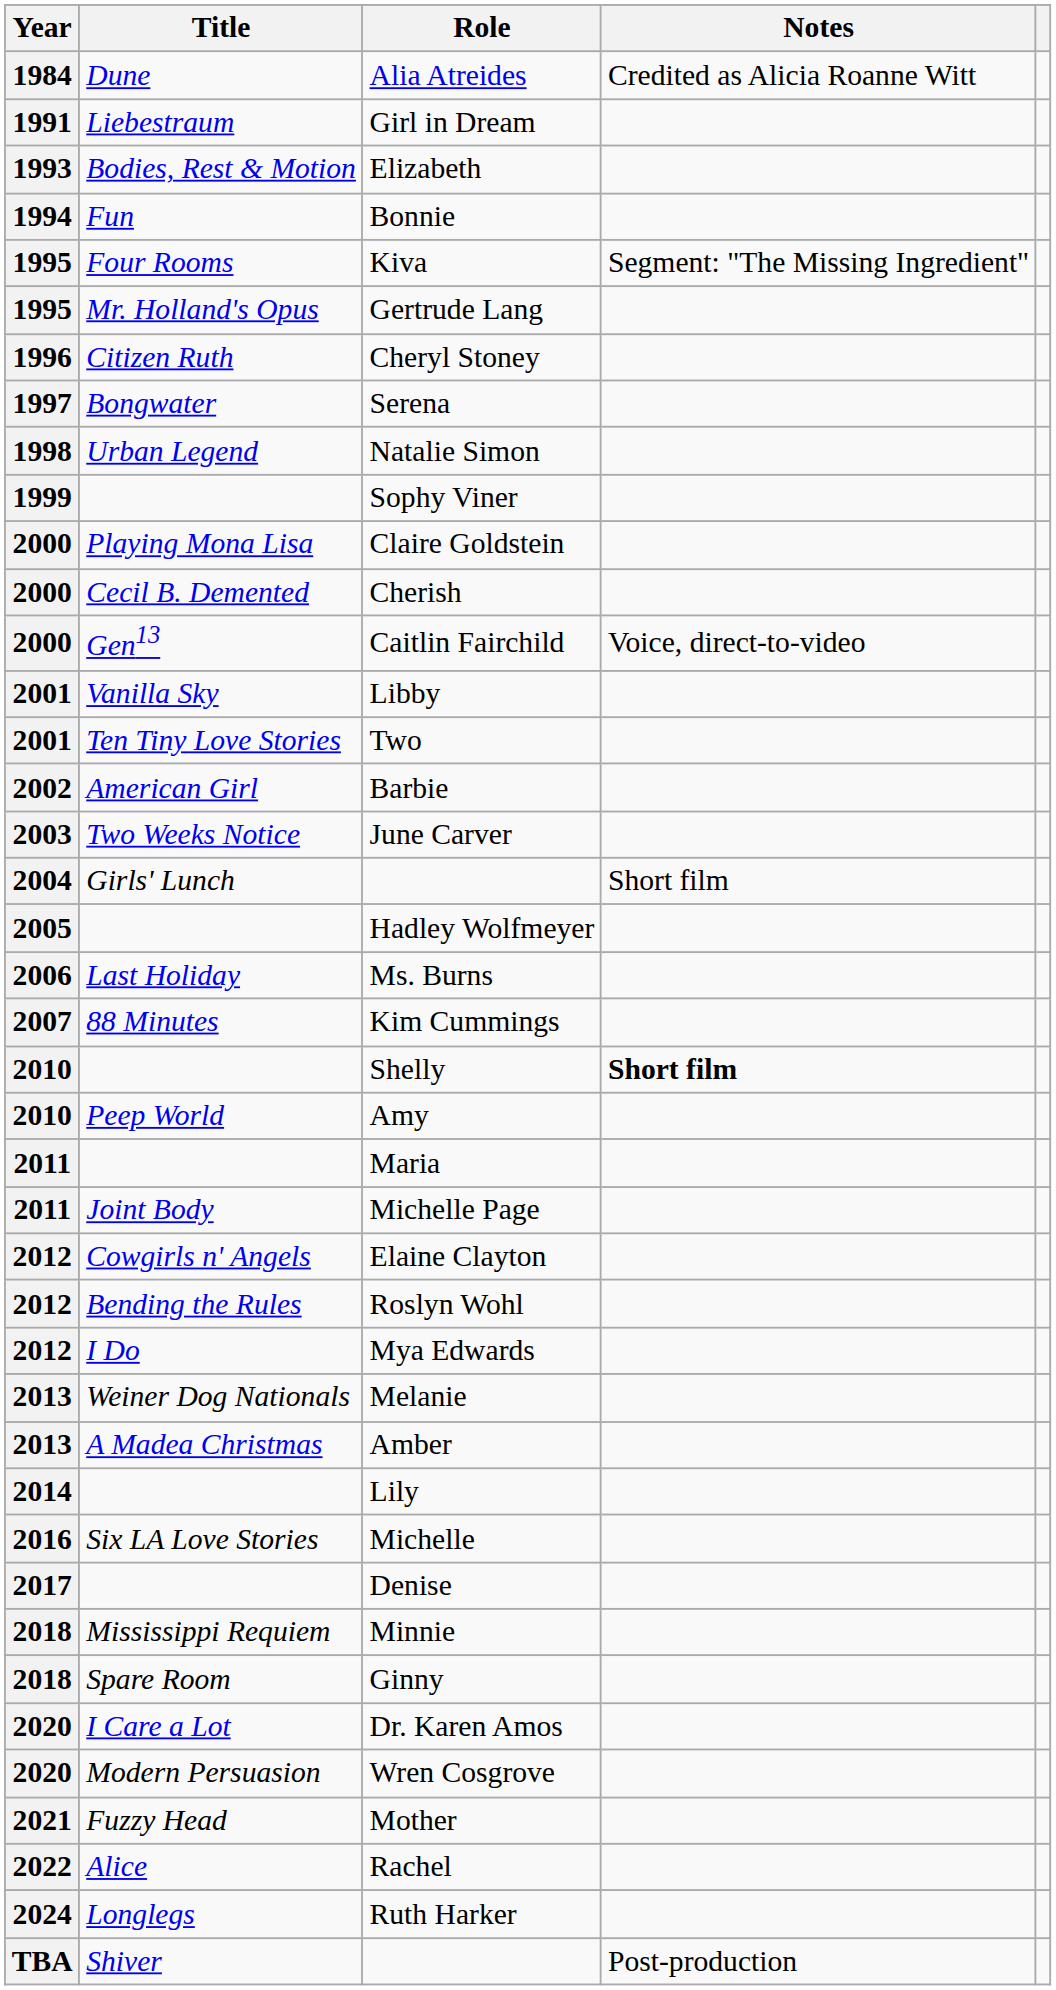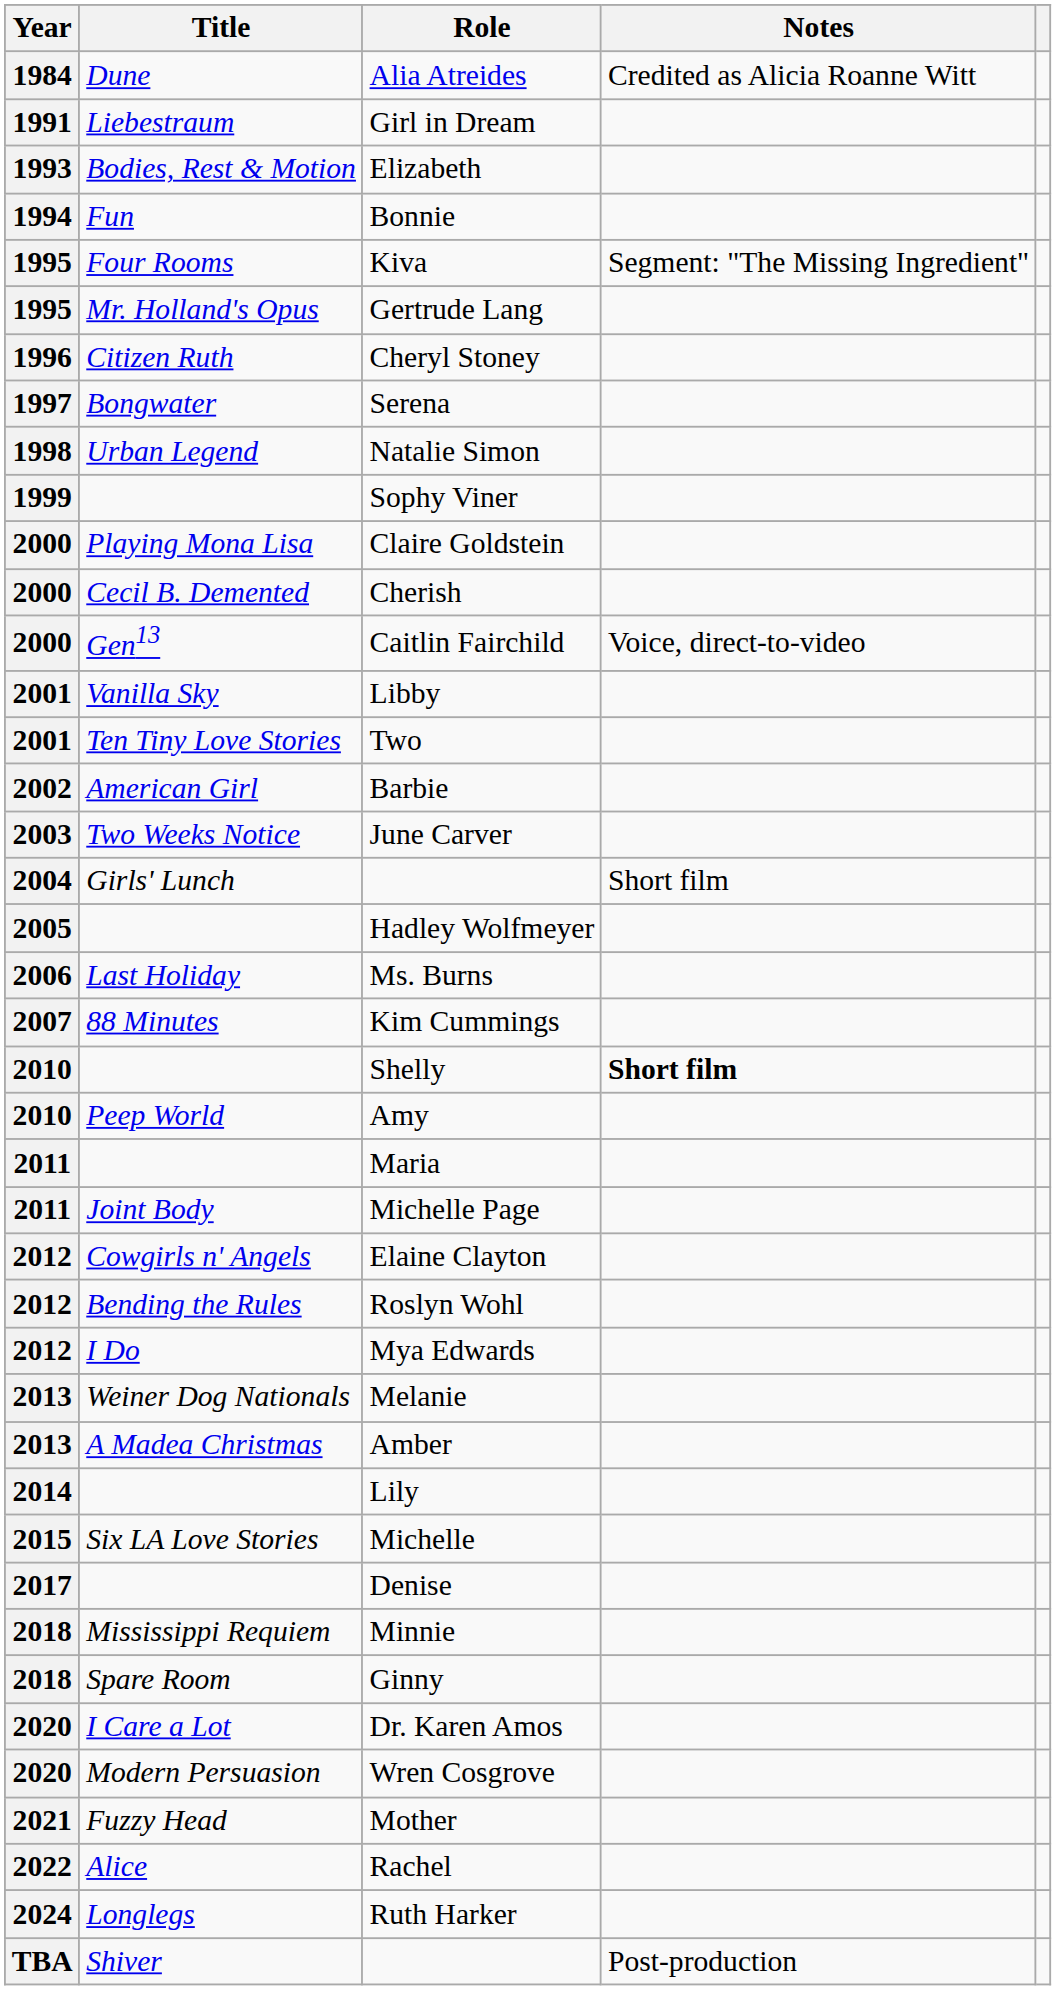Michelle | Year: 2016 -> 2015
